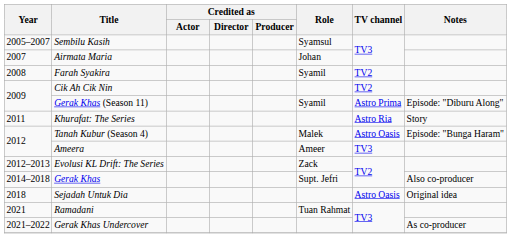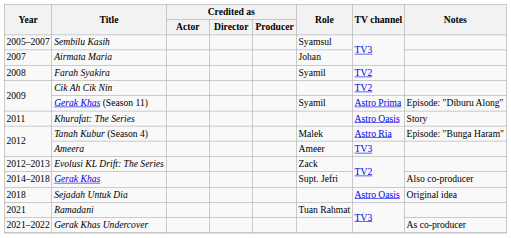Khurafat: The Series | TV channel: Astro Ria -> Astro Oasis
Tanah Kubur (Season 4) | TV channel: Astro Oasis -> Astro Ria
